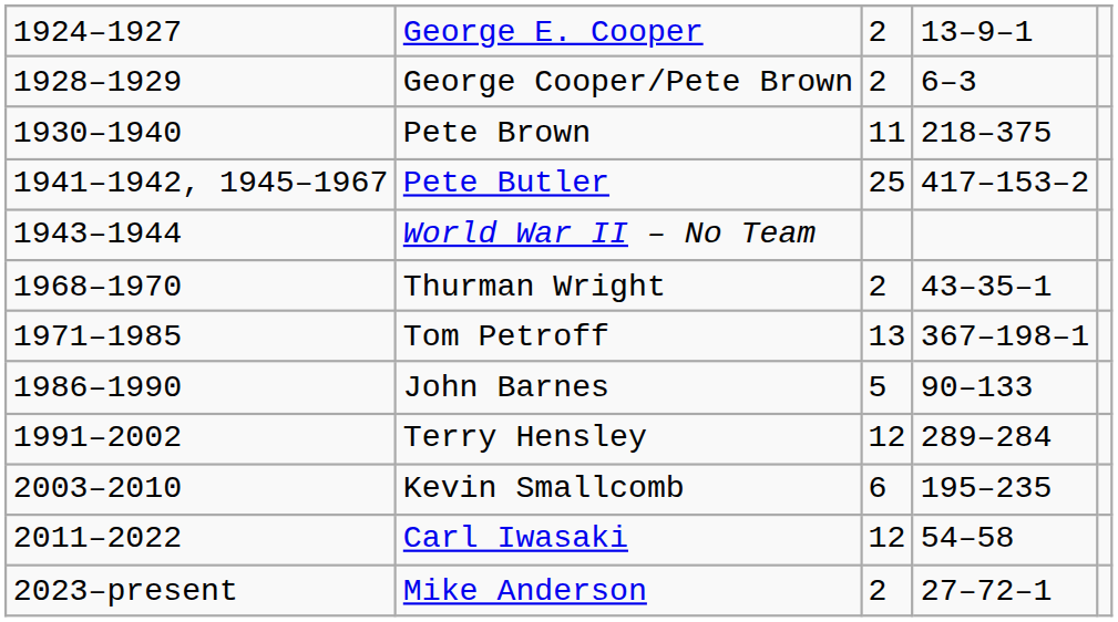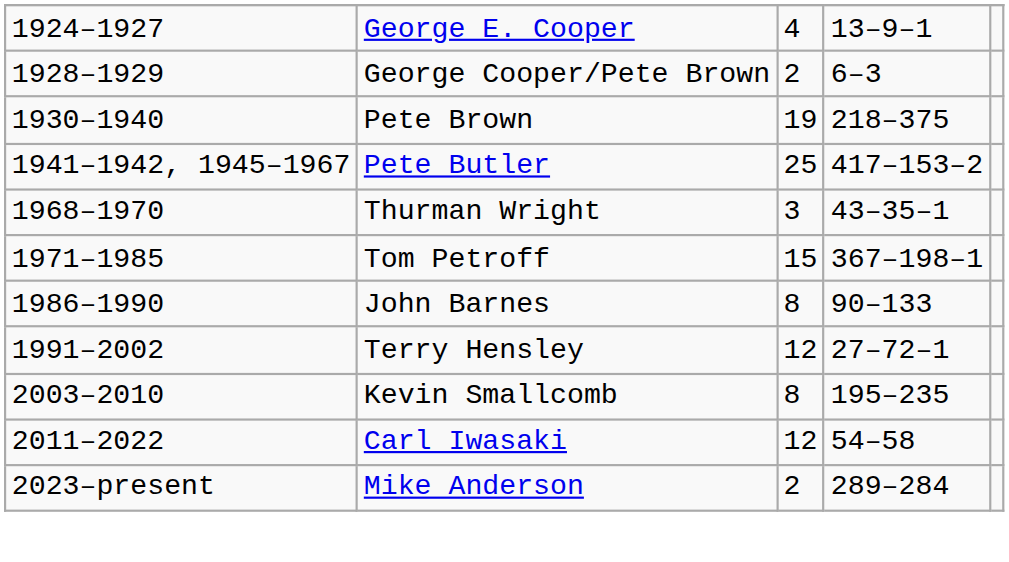George E. Cooper | column 3: 2 -> 4
Pete Brown | column 3: 11 -> 19
- row: 1943–1944 | World War II – No Team
Thurman Wright | column 3: 2 -> 3
Tom Petroff | column 3: 13 -> 15
John Barnes | column 3: 5 -> 8
Terry Hensley | column 4: 289–284 -> 27–72–1
Kevin Smallcomb | column 3: 6 -> 8
Mike Anderson | column 4: 27–72–1 -> 289–284
